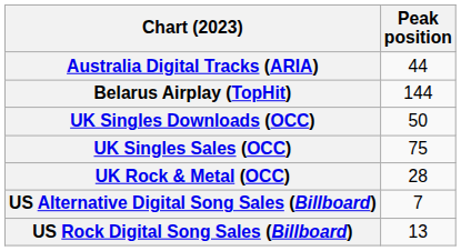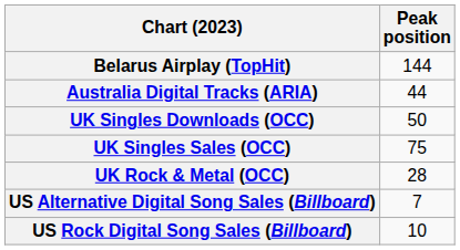rows swapped: Australia Digital Tracks (ARIA) <-> Belarus Airplay (TopHit)
US Rock Digital Song Sales (Billboard) | Peak position: 13 -> 10
